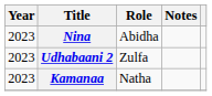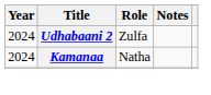- row: 2023 | Nina | Abidha
Udhabaani 2 | Year: 2023 -> 2024
Kamanaa | Year: 2023 -> 2024
